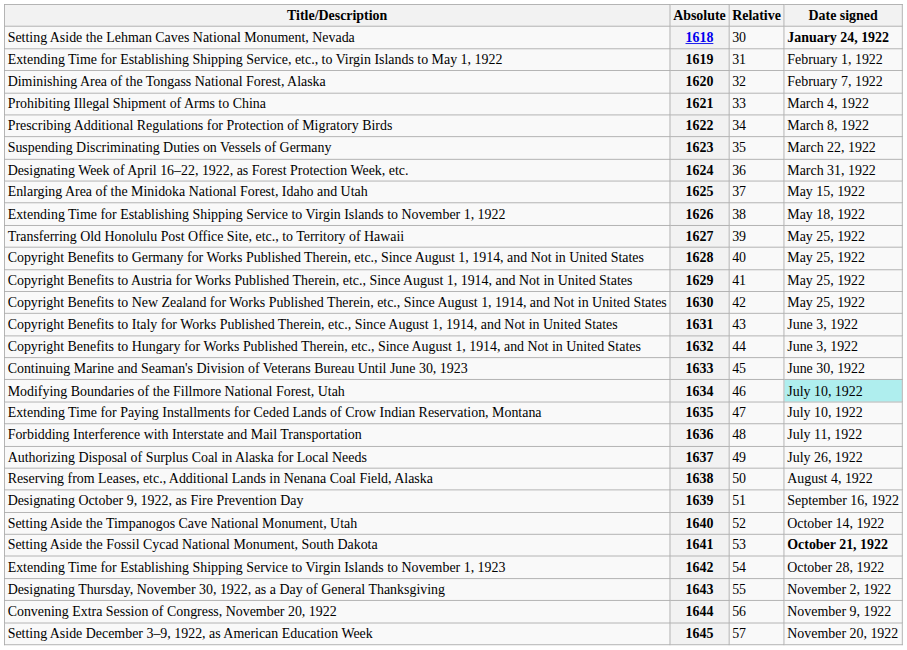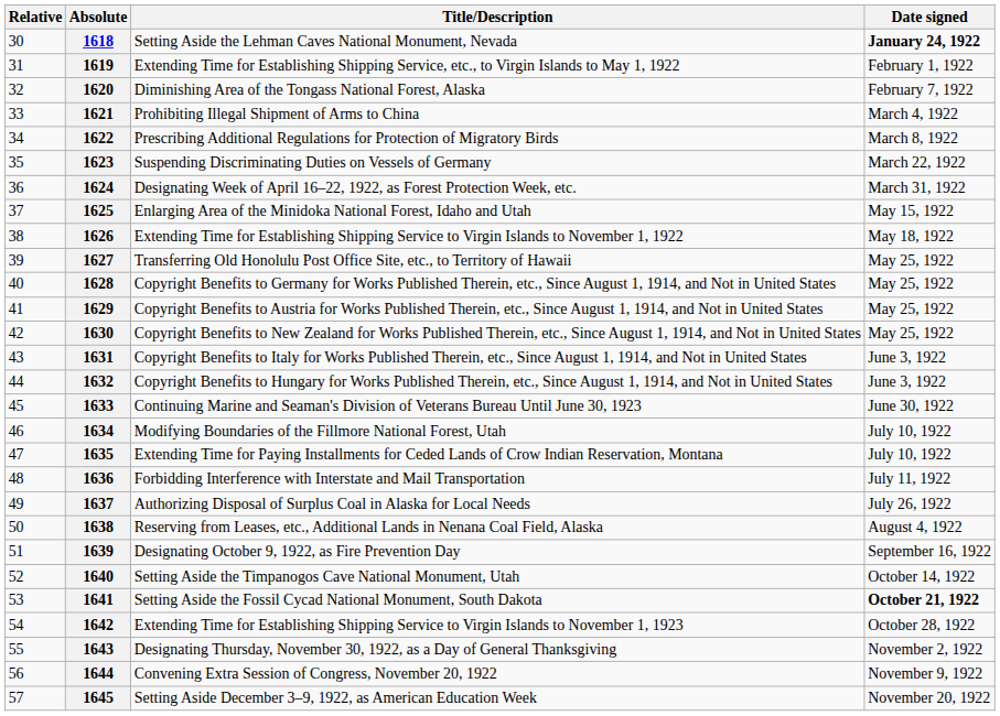columns swapped: Relative <-> Title/Description
1634 | Date signed: paleturquoise background -> no background
